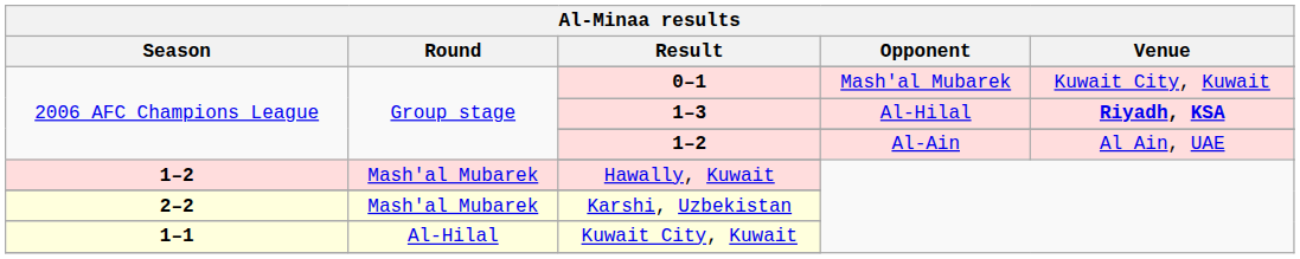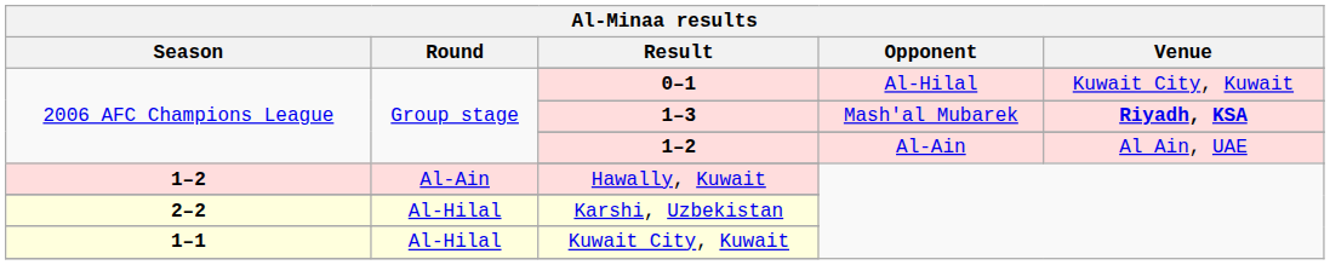0–1 | Opponent: Mash'al Mubarek -> Al-Hilal
1–3 | Opponent: Al-Hilal -> Mash'al Mubarek
Hawally, Kuwait | Round: Mash'al Mubarek -> Al-Ain
Karshi, Uzbekistan | Round: Mash'al Mubarek -> Al-Hilal
